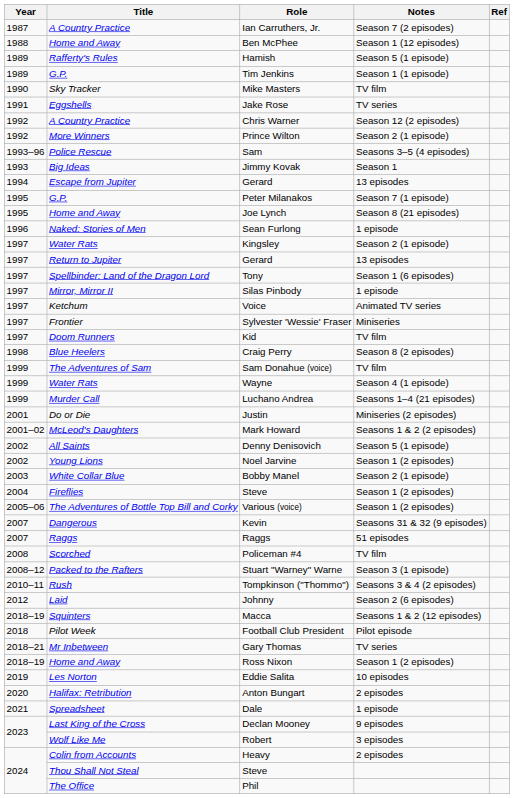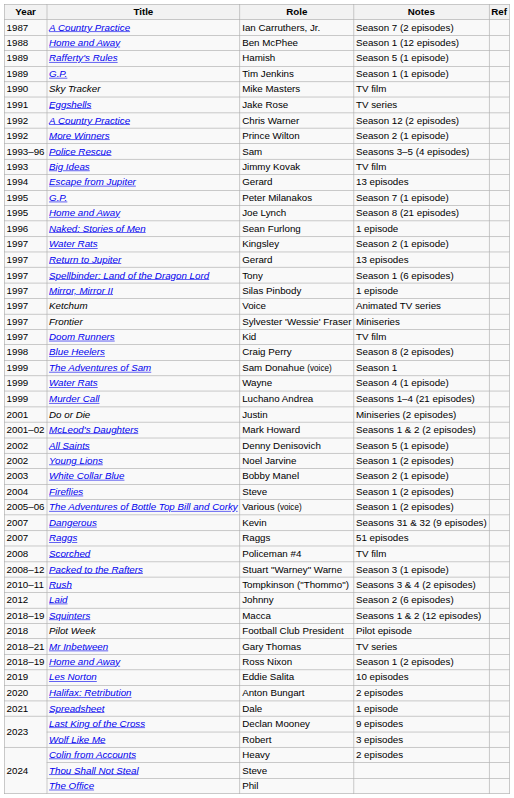Jimmy Kovak | Notes: Season 1 -> TV film
Sam Donahue (voice) | Notes: TV film -> Season 1
